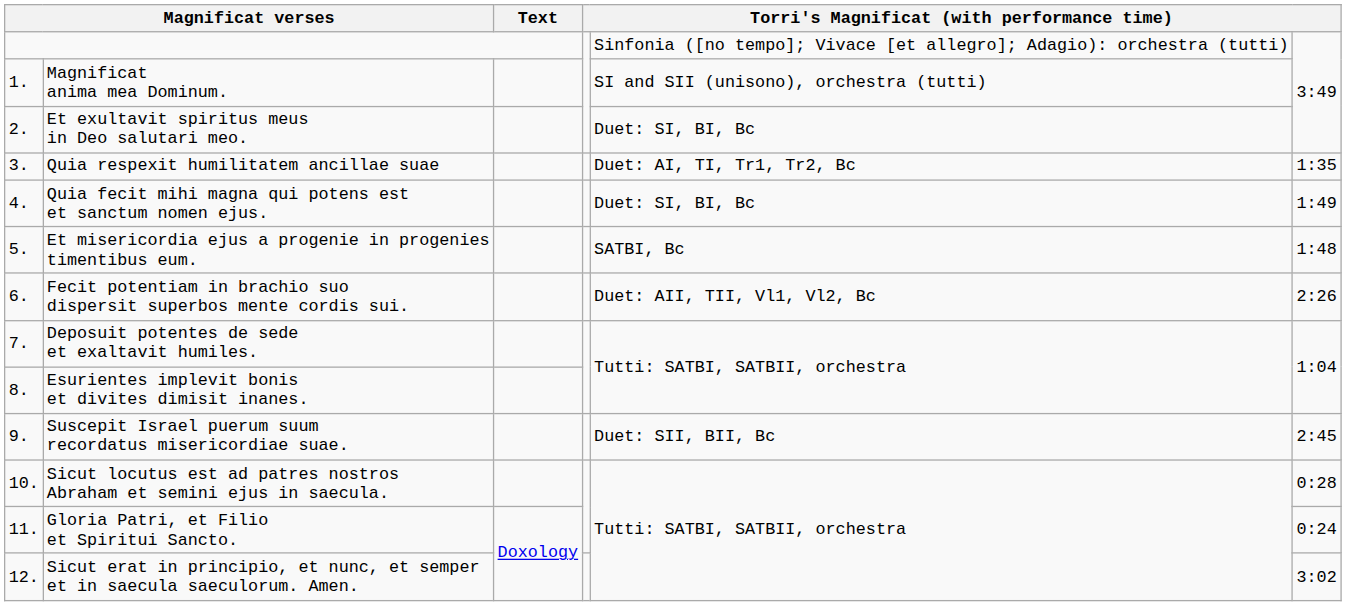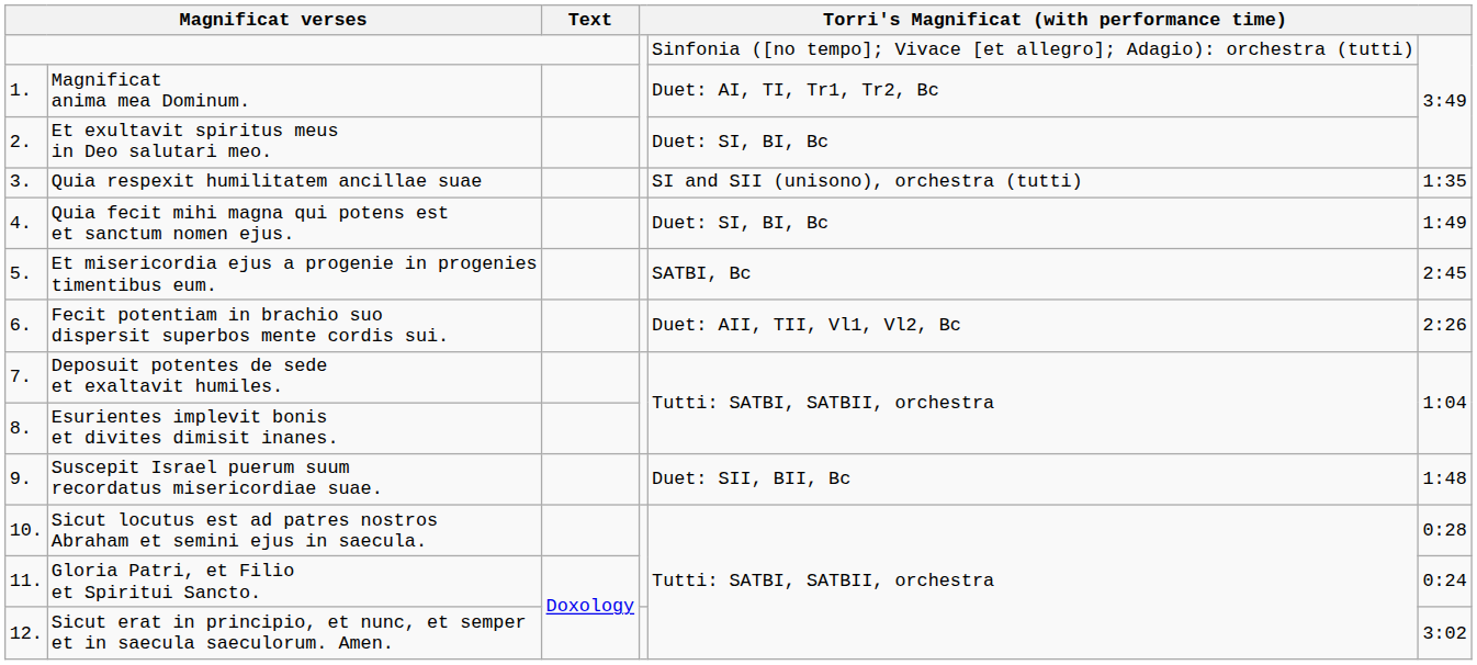Magnificat anima mea Dominum. | column 5: SI and SII (unisono), orchestra (tutti) -> Duet: AI, TI, Tr1, Tr2, Bc
Quia respexit humilitatem ancillae suae | column 5: Duet: AI, TI, Tr1, Tr2, Bc -> SI and SII (unisono), orchestra (tutti)
Et misericordia ejus a progenie in progenies timentibus eum. | column 6: 1:48 -> 2:45
Suscepit Israel puerum suum recordatus misericordiae suae. | column 6: 2:45 -> 1:48
